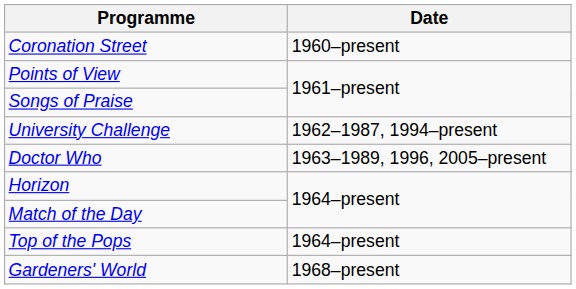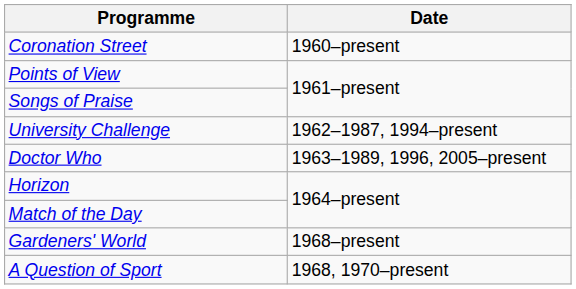- row: Top of the Pops | 1964–present
+ row: A Question of Sport | 1968, 1970–present
